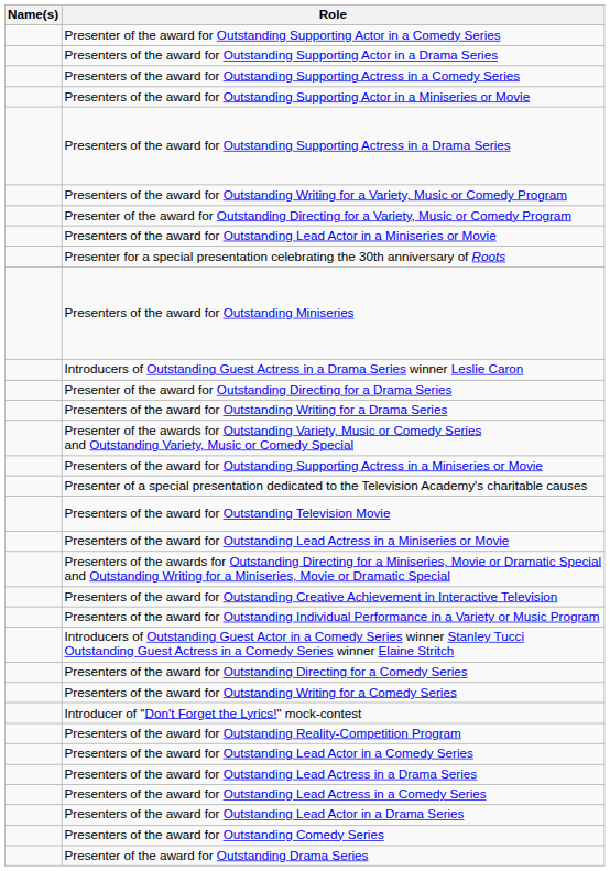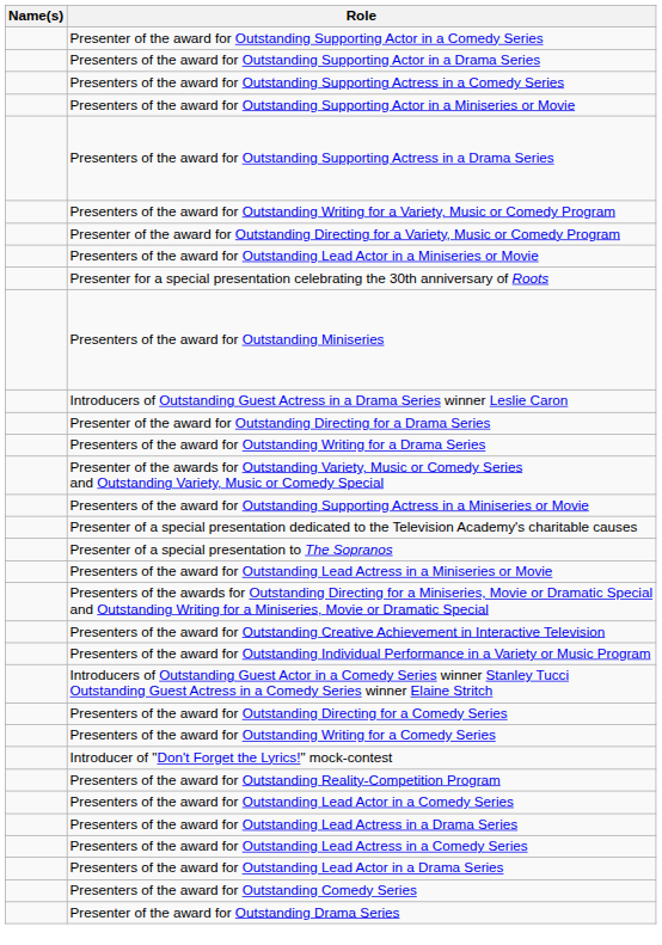- row: Presenters of the award for Outstanding Television Movie
+ row: Presenter of a special presentation to The Sopranos
